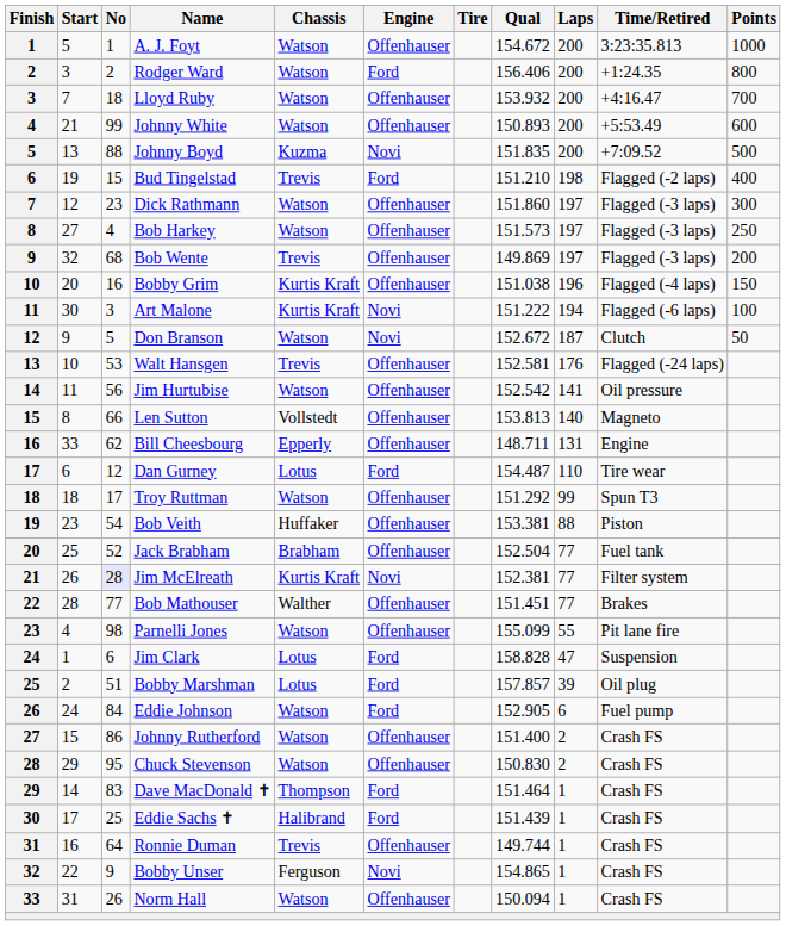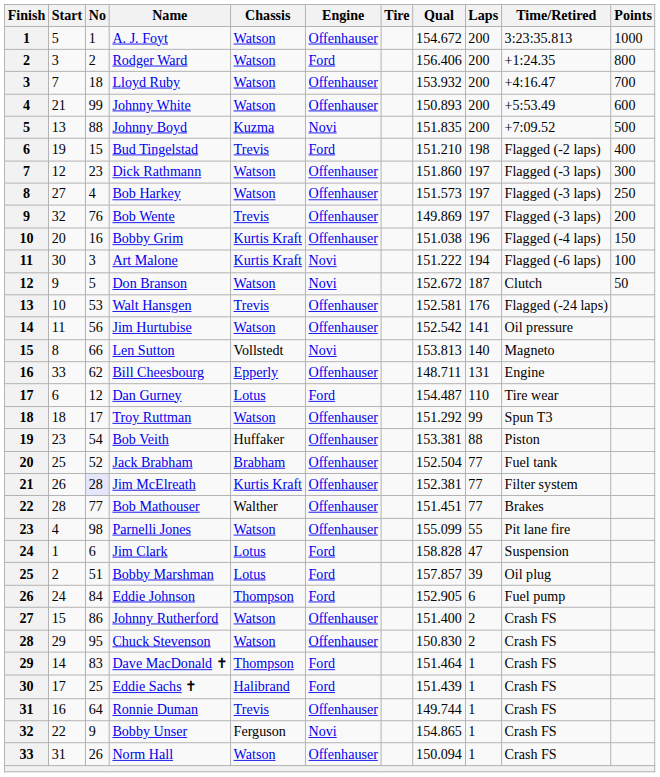Bob Wente | No: 68 -> 76
Len Sutton | Engine: Offenhauser -> Novi
Jim McElreath | Engine: Novi -> Offenhauser
Eddie Johnson | Chassis: Watson -> Thompson
